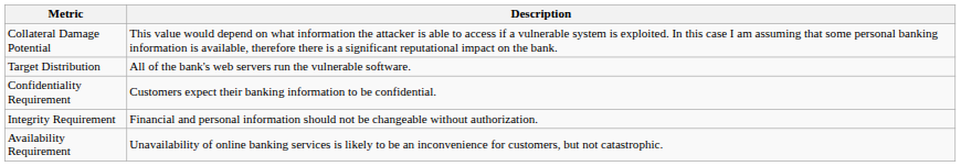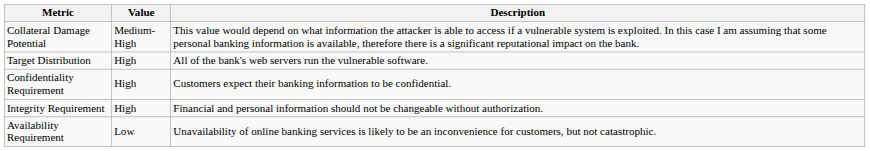+ column: Value | Medium-High | High | High | High | Low
